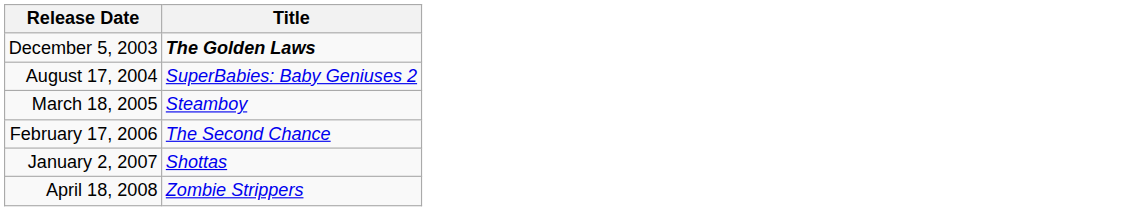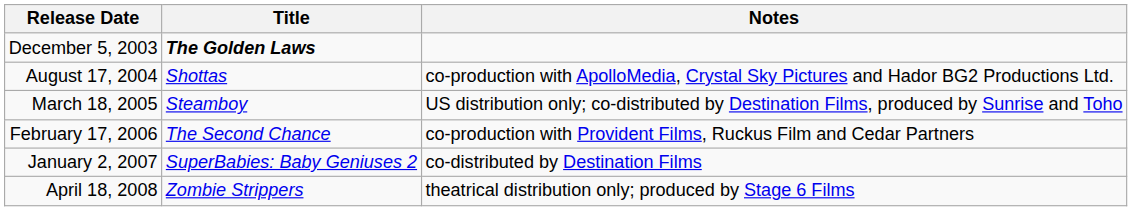+ column: Notes | co-production with ApolloMedia, Crystal Sky Pictures and Hador BG2 Productions Ltd. | US distribution only; co-distributed by Destination Films, produced by Sunrise and Toho | co-production with Provident Films, Ruckus Film and Cedar Partners | co-distributed by Destination Films | theatrical distribution only; produced by Stage 6 Films
August 17, 2004 | Title: SuperBabies: Baby Geniuses 2 -> Shottas
January 2, 2007 | Title: Shottas -> SuperBabies: Baby Geniuses 2
